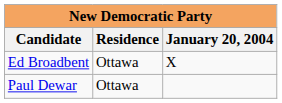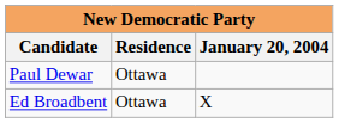rows swapped: Ed Broadbent <-> Paul Dewar
